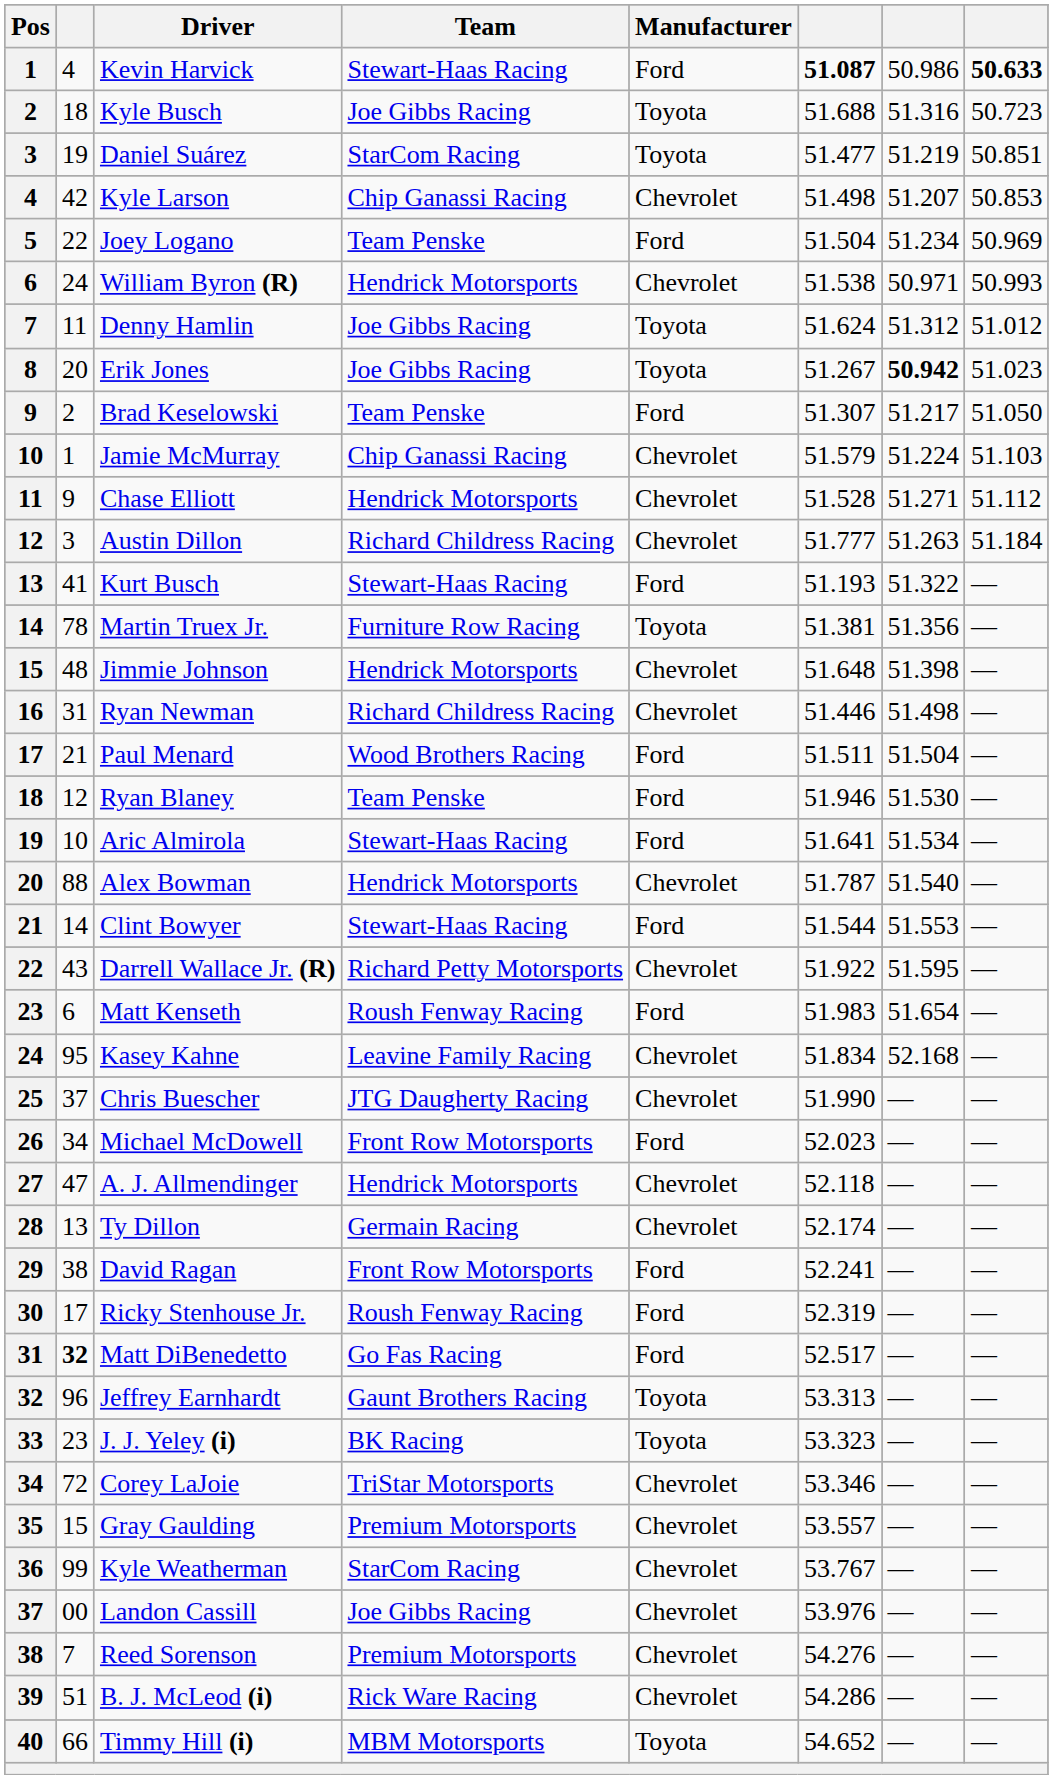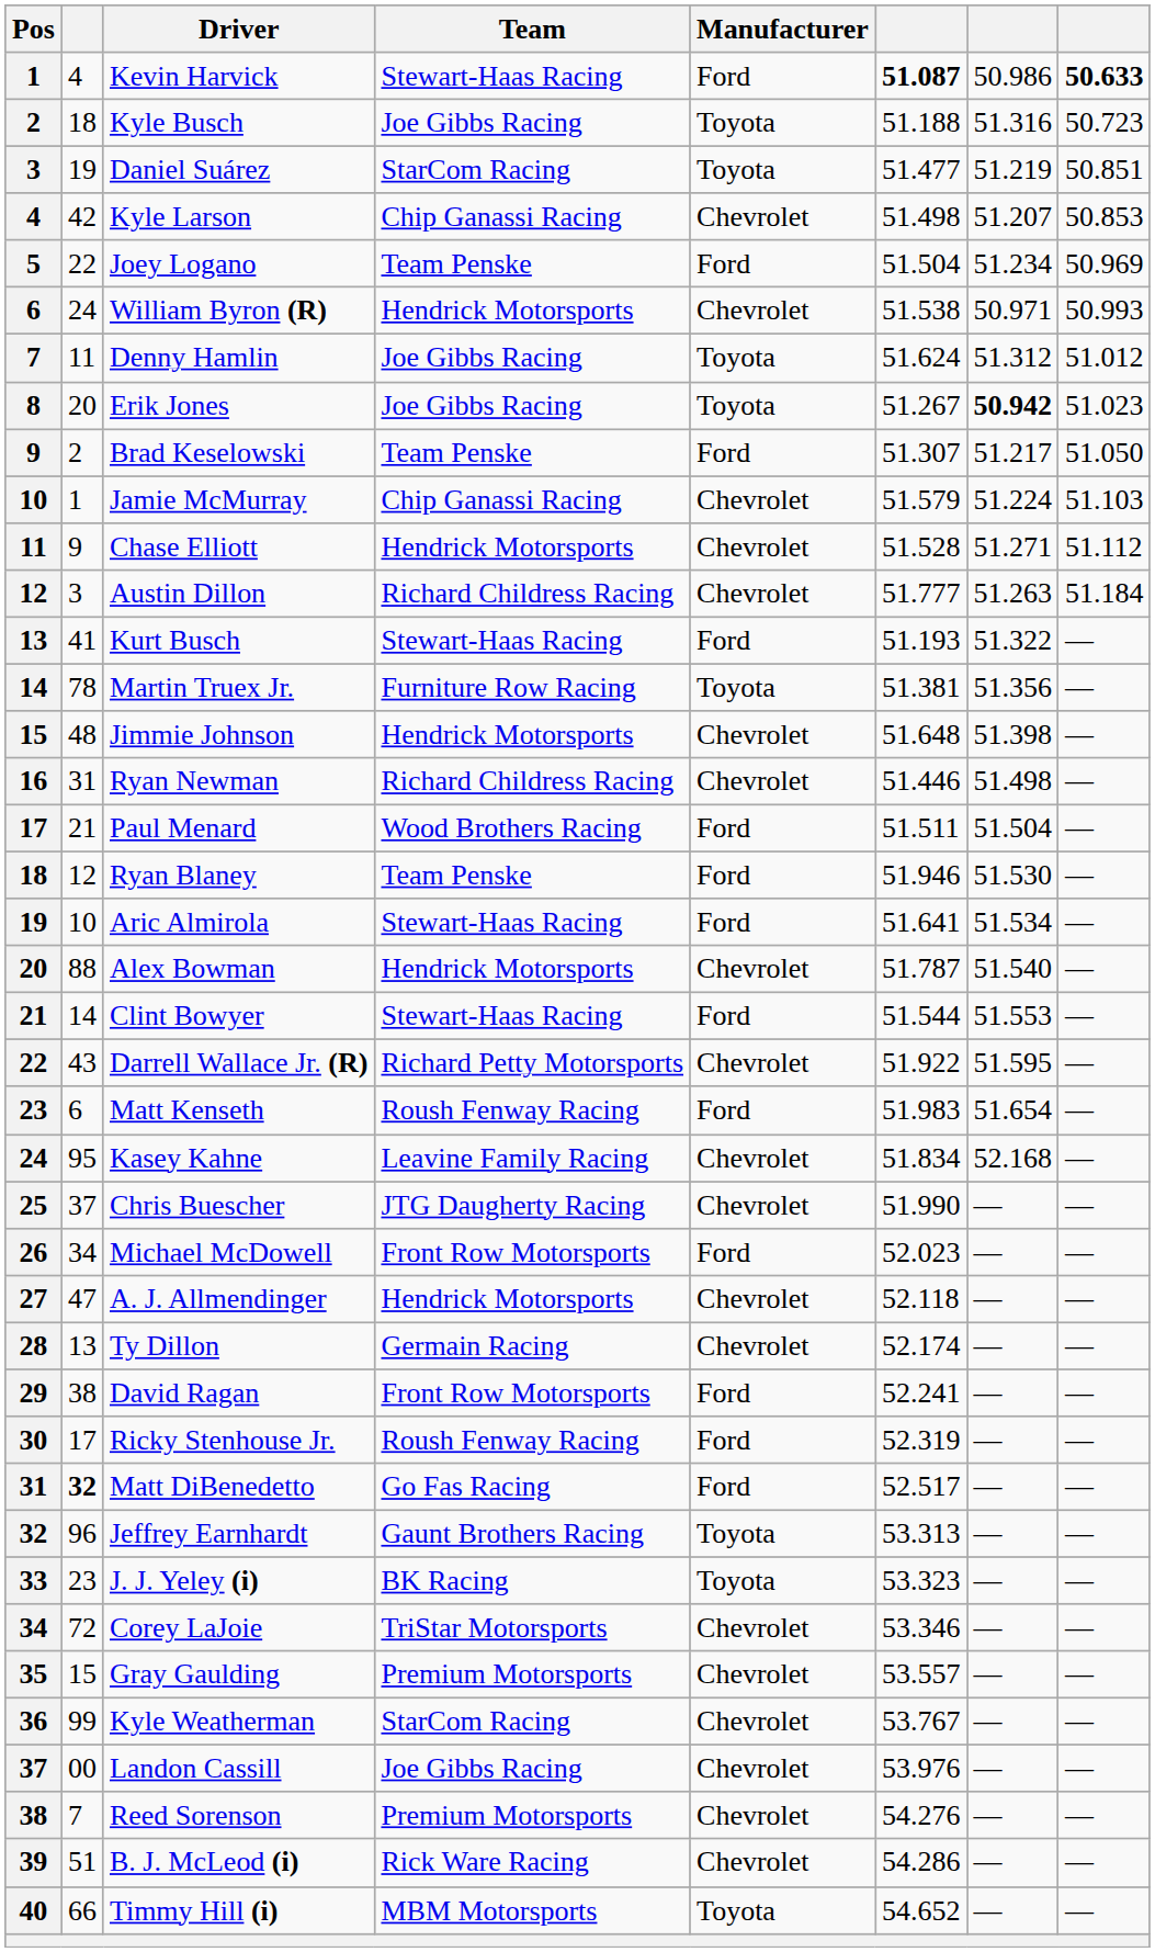Kyle Busch | column 6: 51.688 -> 51.188
